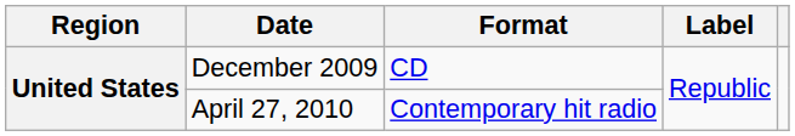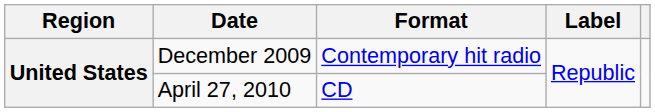December 2009 | Format: CD -> Contemporary hit radio
April 27, 2010 | Format: Contemporary hit radio -> CD
